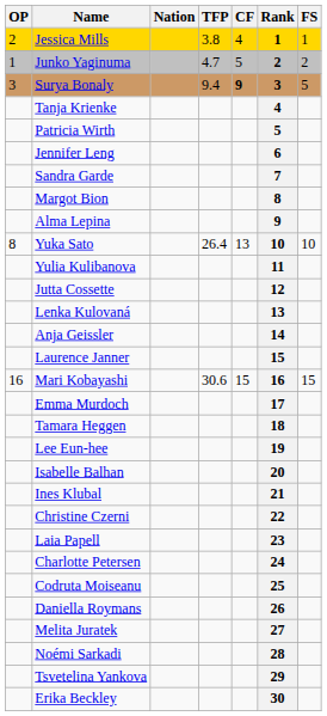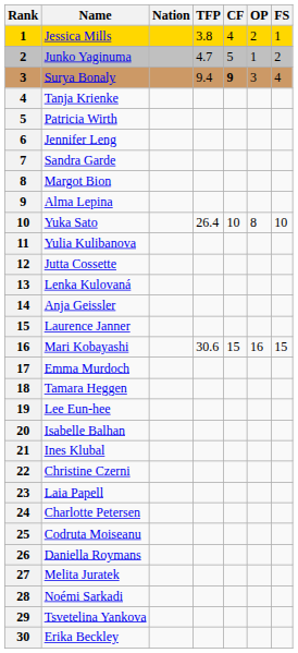columns swapped: Rank <-> OP
Surya Bonaly | FS: 5 -> 4
Yuka Sato | CF: 13 -> 10
